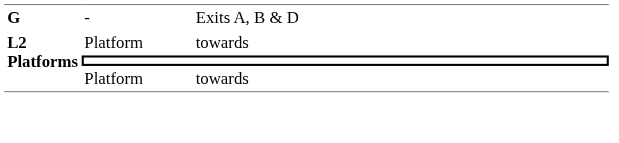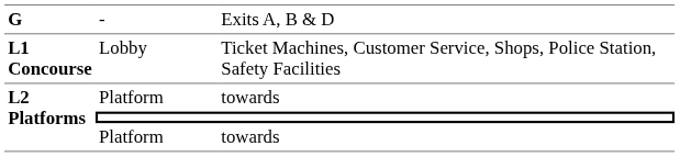+ row: L1 Concourse | Lobby | Ticket Machines, Customer Service, Shops, Police Station, Safety Facilities
